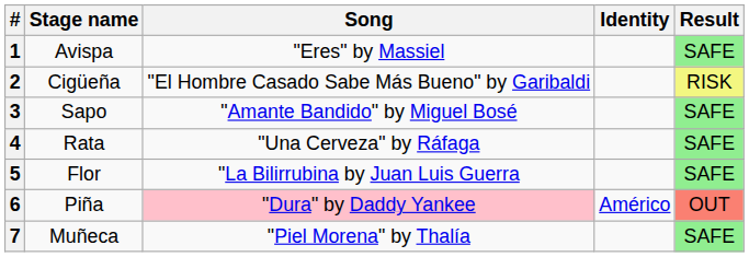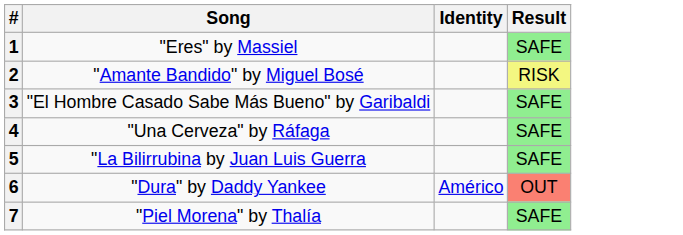- column: Stage name | Avispa | Cigüeña | Sapo | Rata | Flor | Piña | Muñeca
2 | Song: "El Hombre Casado Sabe Más Bueno" by Garibaldi -> "Amante Bandido" by Miguel Bosé
3 | Song: "Amante Bandido" by Miguel Bosé -> "El Hombre Casado Sabe Más Bueno" by Garibaldi
6 | Song: pink background -> no background
